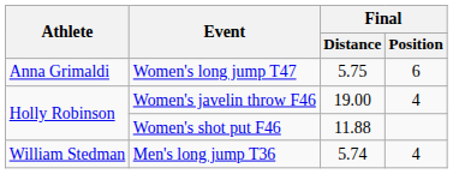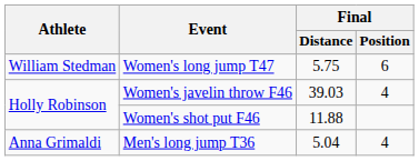Women's long jump T47 | Athlete: Anna Grimaldi -> William Stedman
Women's javelin throw F46 | Final / Distance: 19.00 -> 39.03
Men's long jump T36 | Athlete: William Stedman -> Anna Grimaldi
Men's long jump T36 | Final / Distance: 5.74 -> 5.04
